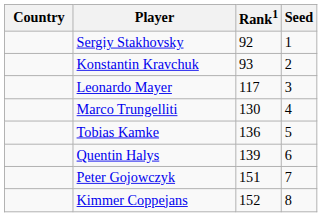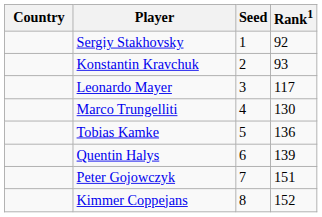columns swapped: Rank1 <-> Seed
